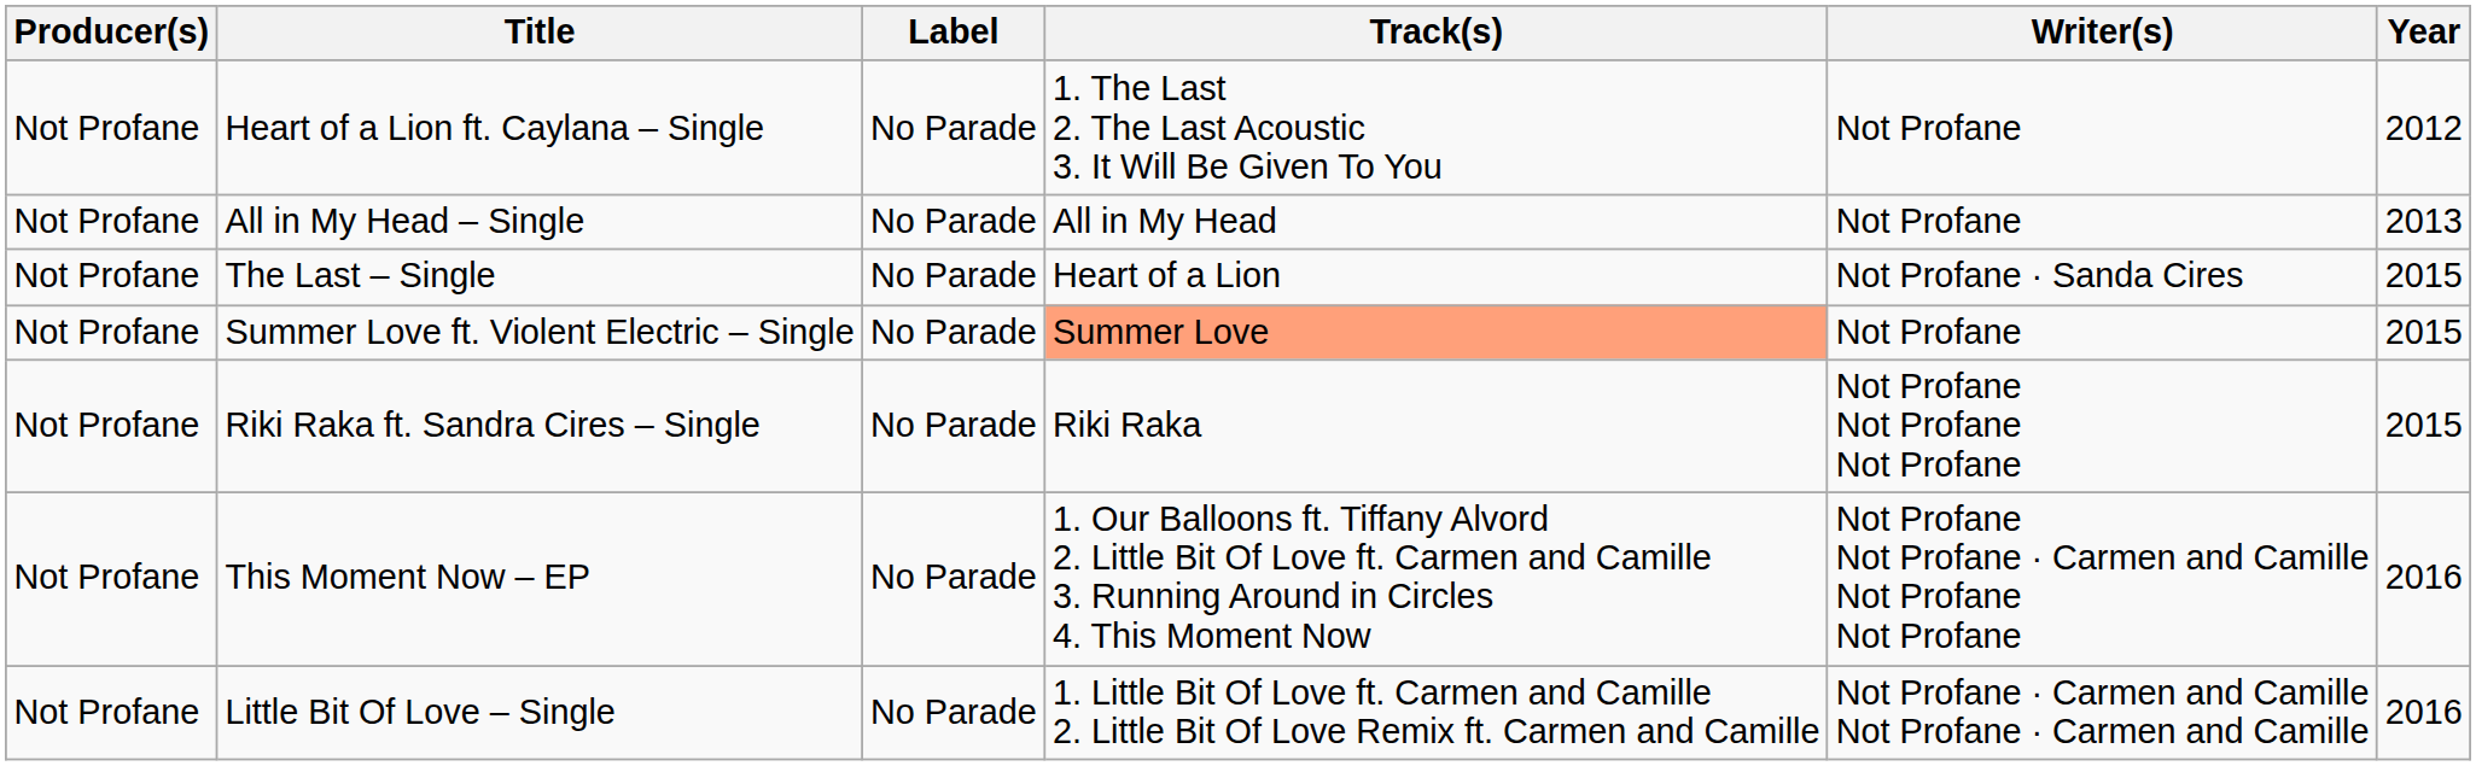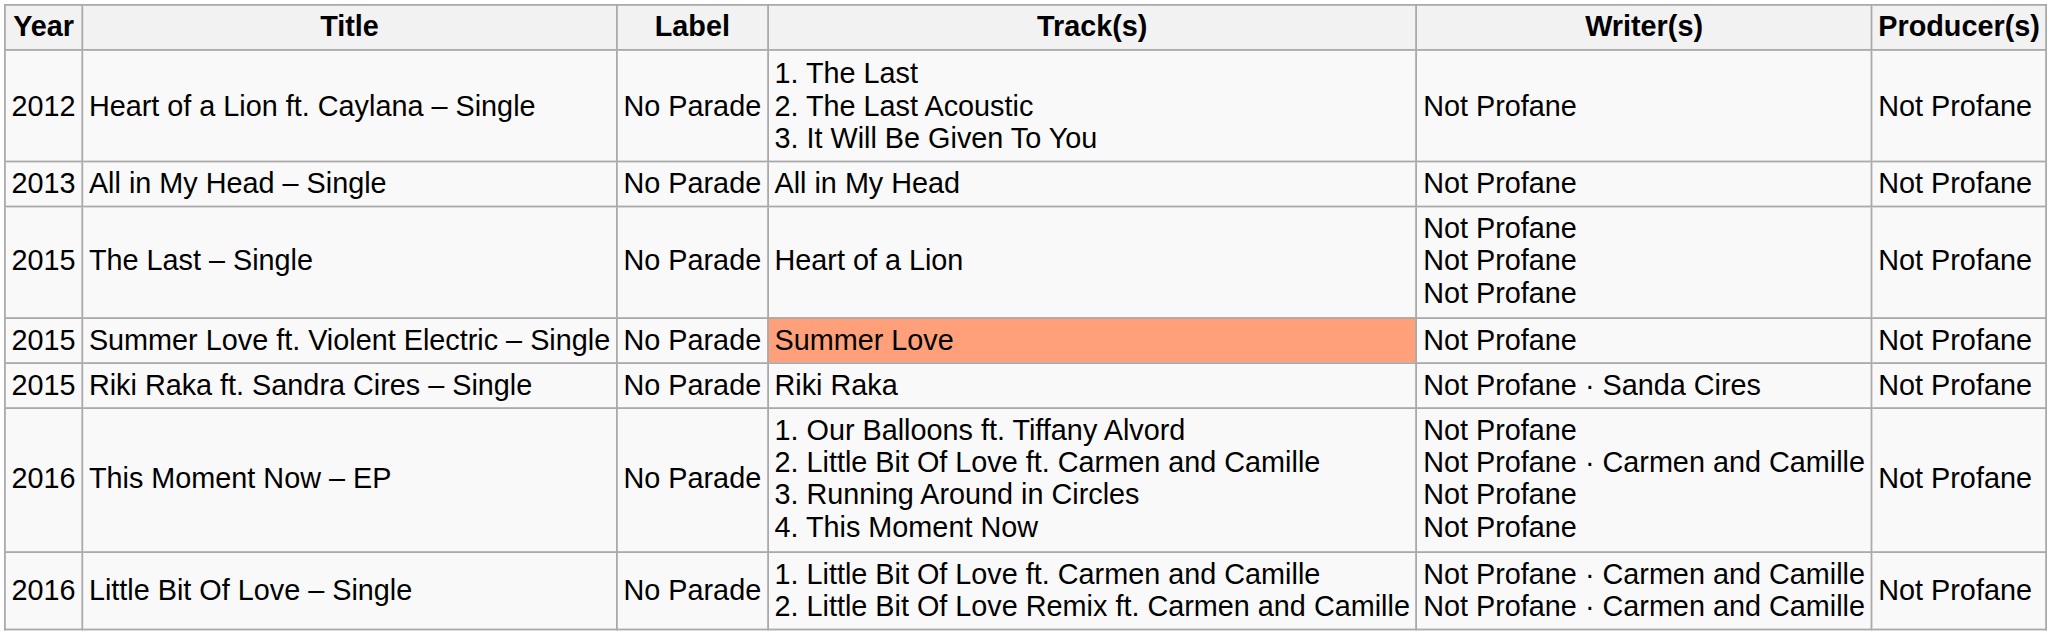columns swapped: Year <-> Producer(s)
The Last – Single | Writer(s): Not Profane · Sanda Cires -> Not Profane Not Profane Not Profane
Riki Raka ft. Sandra Cires – Single | Writer(s): Not Profane Not Profane Not Profane -> Not Profane · Sanda Cires
